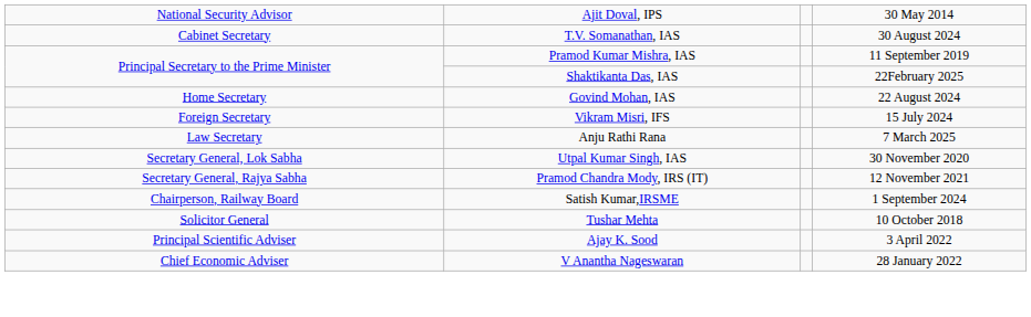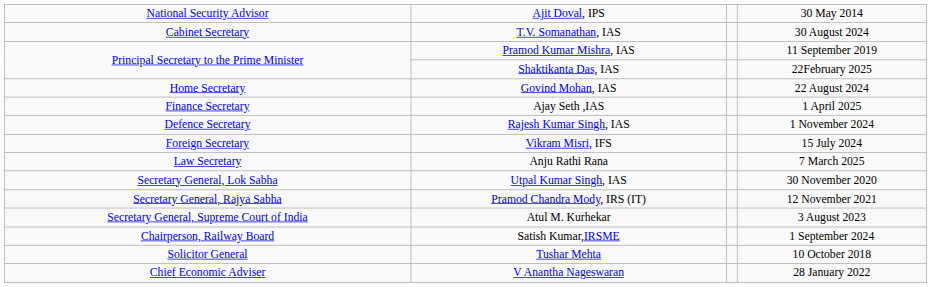+ row: Finance Secretary | Ajay Seth ,IAS | 1 April 2025
+ row: Defence Secretary | Rajesh Kumar Singh, IAS | 1 November 2024
+ row: Secretary General, Supreme Court of India | Atul M. Kurhekar | 3 August 2023
- row: Principal Scientific Adviser | Ajay K. Sood | 3 April 2022
